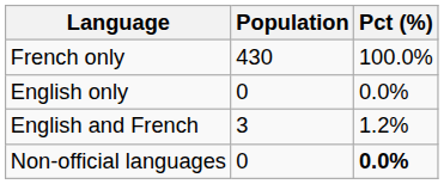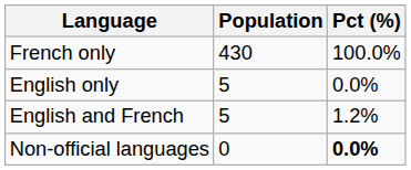English only | Population: 0 -> 5
English and French | Population: 3 -> 5
